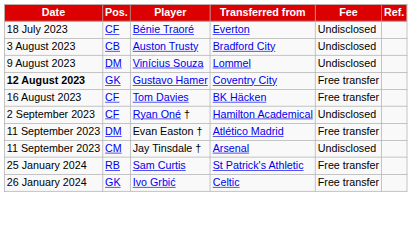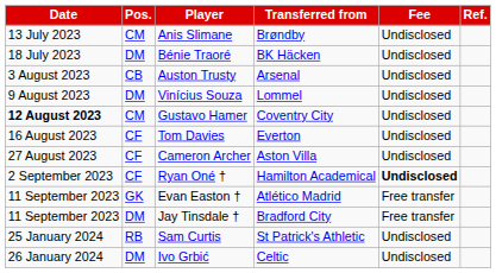+ row: 13 July 2023 | CM | Anis Slimane | Brøndby | Undisclosed
Bénie Traoré | Pos.: CF -> DM
Bénie Traoré | Transferred from: Everton -> BK Häcken
Auston Trusty | Transferred from: Bradford City -> Arsenal
Gustavo Hamer | Pos.: GK -> CM
Gustavo Hamer | Fee: Free transfer -> Undisclosed
Tom Davies | Transferred from: BK Häcken -> Everton
Tom Davies | Fee: Free transfer -> Undisclosed
+ row: 27 August 2023 | CF | Cameron Archer | Aston Villa | Undisclosed
Ryan Oné † | Fee: normal -> bold
Evan Easton † | Pos.: DM -> GK
Jay Tinsdale † | Pos.: CM -> DM
Jay Tinsdale † | Transferred from: Arsenal -> Bradford City
Jay Tinsdale † | Fee: Undisclosed -> Free transfer
Sam Curtis | Fee: Free transfer -> Undisclosed
Ivo Grbić | Pos.: GK -> DM
Ivo Grbić | Fee: Free transfer -> Undisclosed
